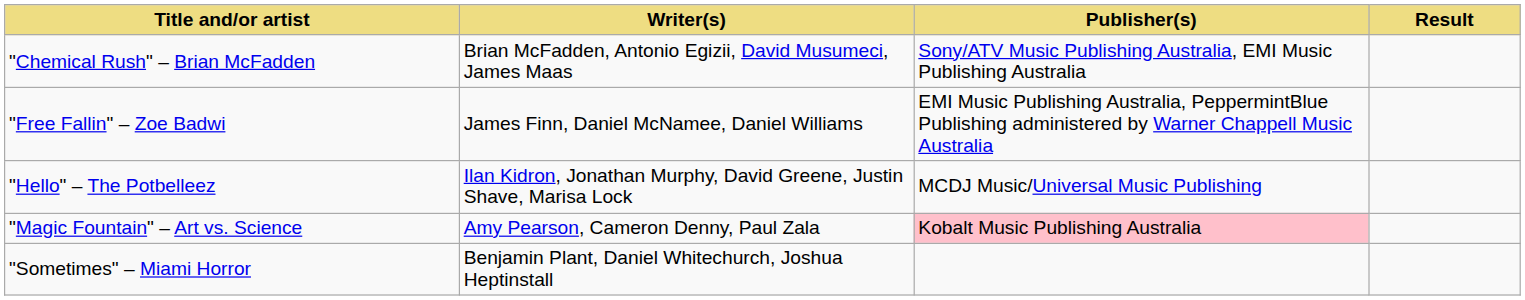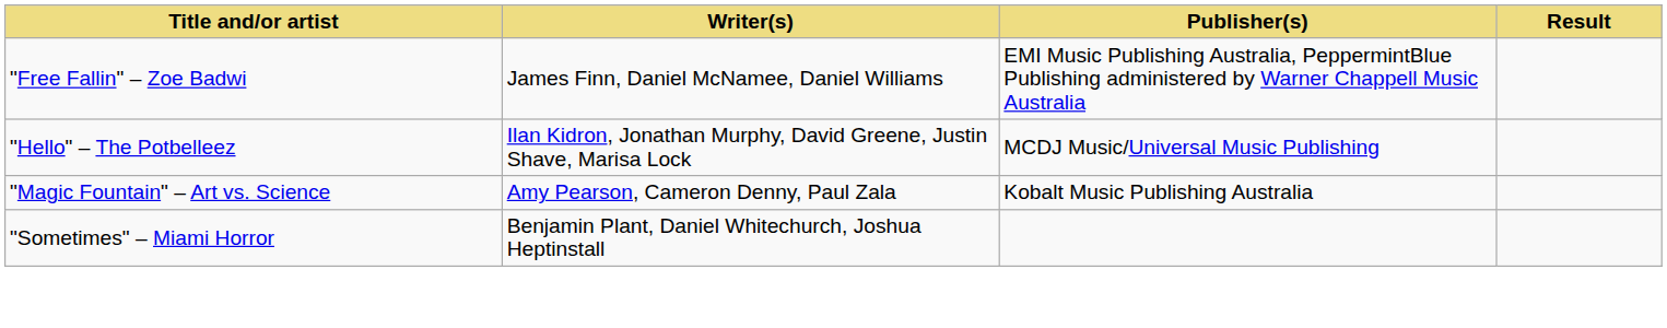- row: "Chemical Rush" – Brian McFadden | Brian McFadden, Antonio Egizii, David Musumeci, James Maas | Sony/ATV Music Publishing Australia, EMI Music Publishing Australia
"Magic Fountain" – Art vs. Science | Publisher(s): pink background -> no background
